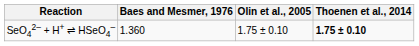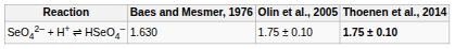SeO42‒ + H+ ⇌ HSeO4‒ | Baes and Mesmer, 1976: 1.360 -> 1.630
